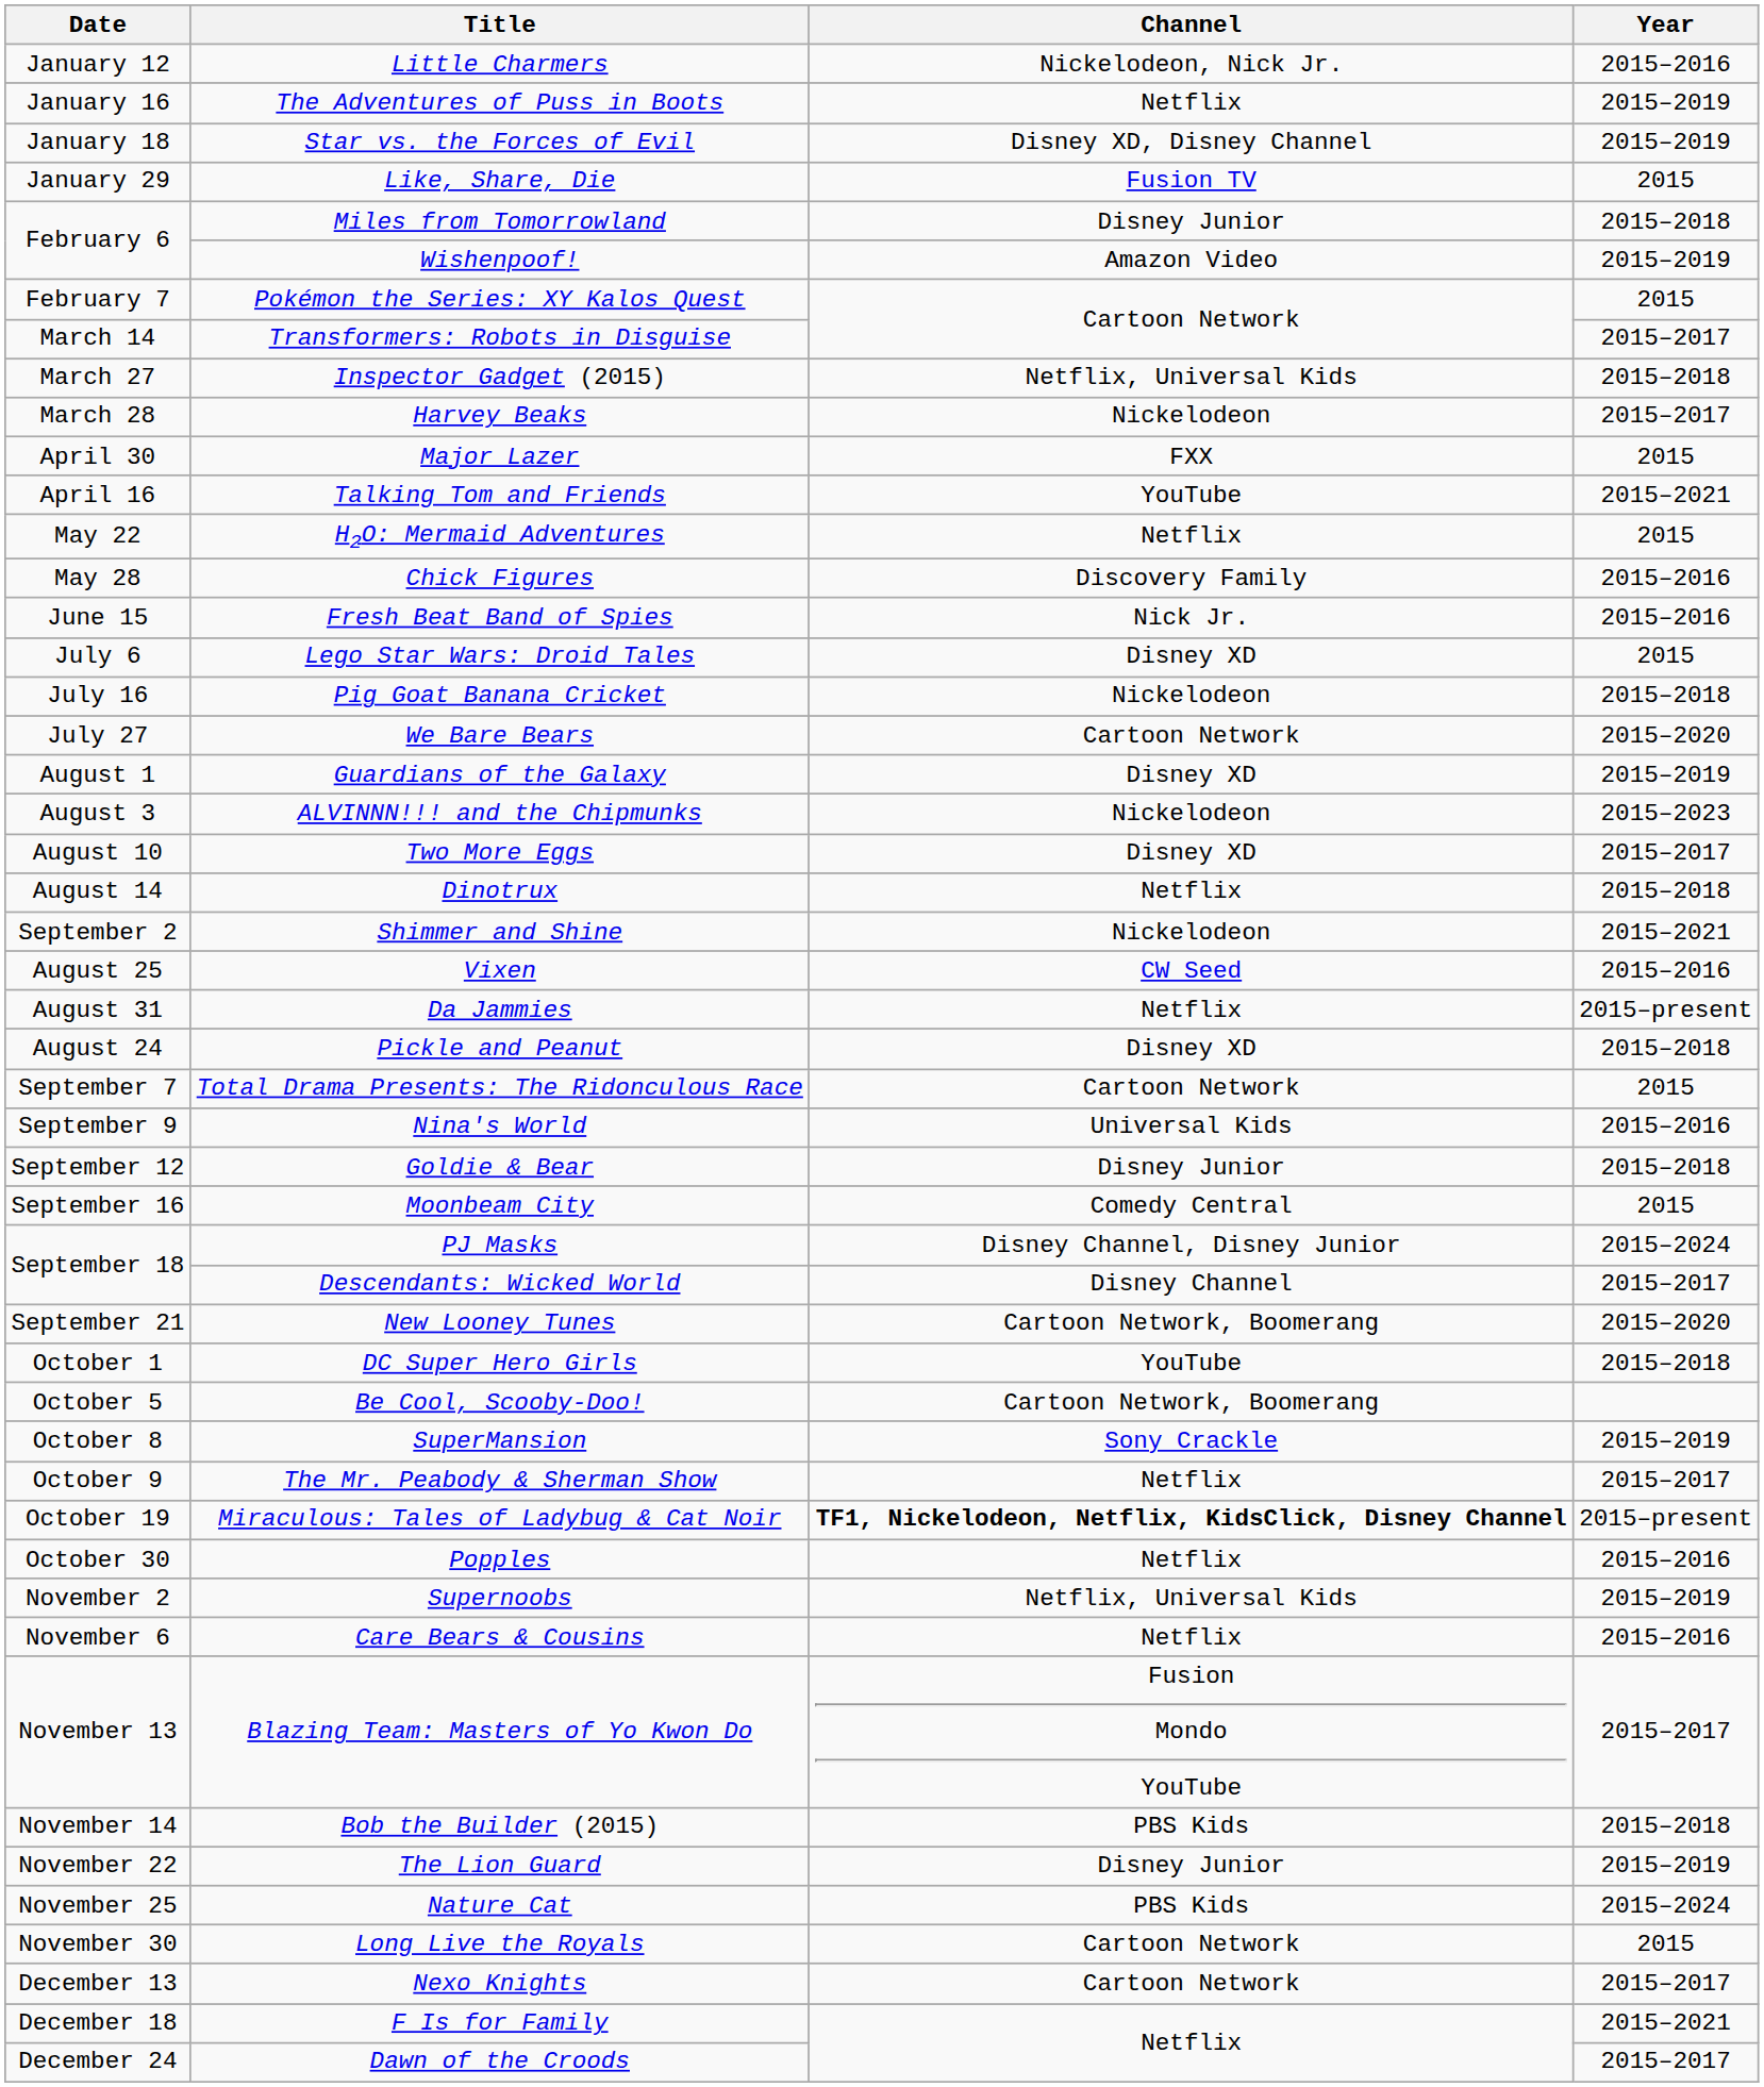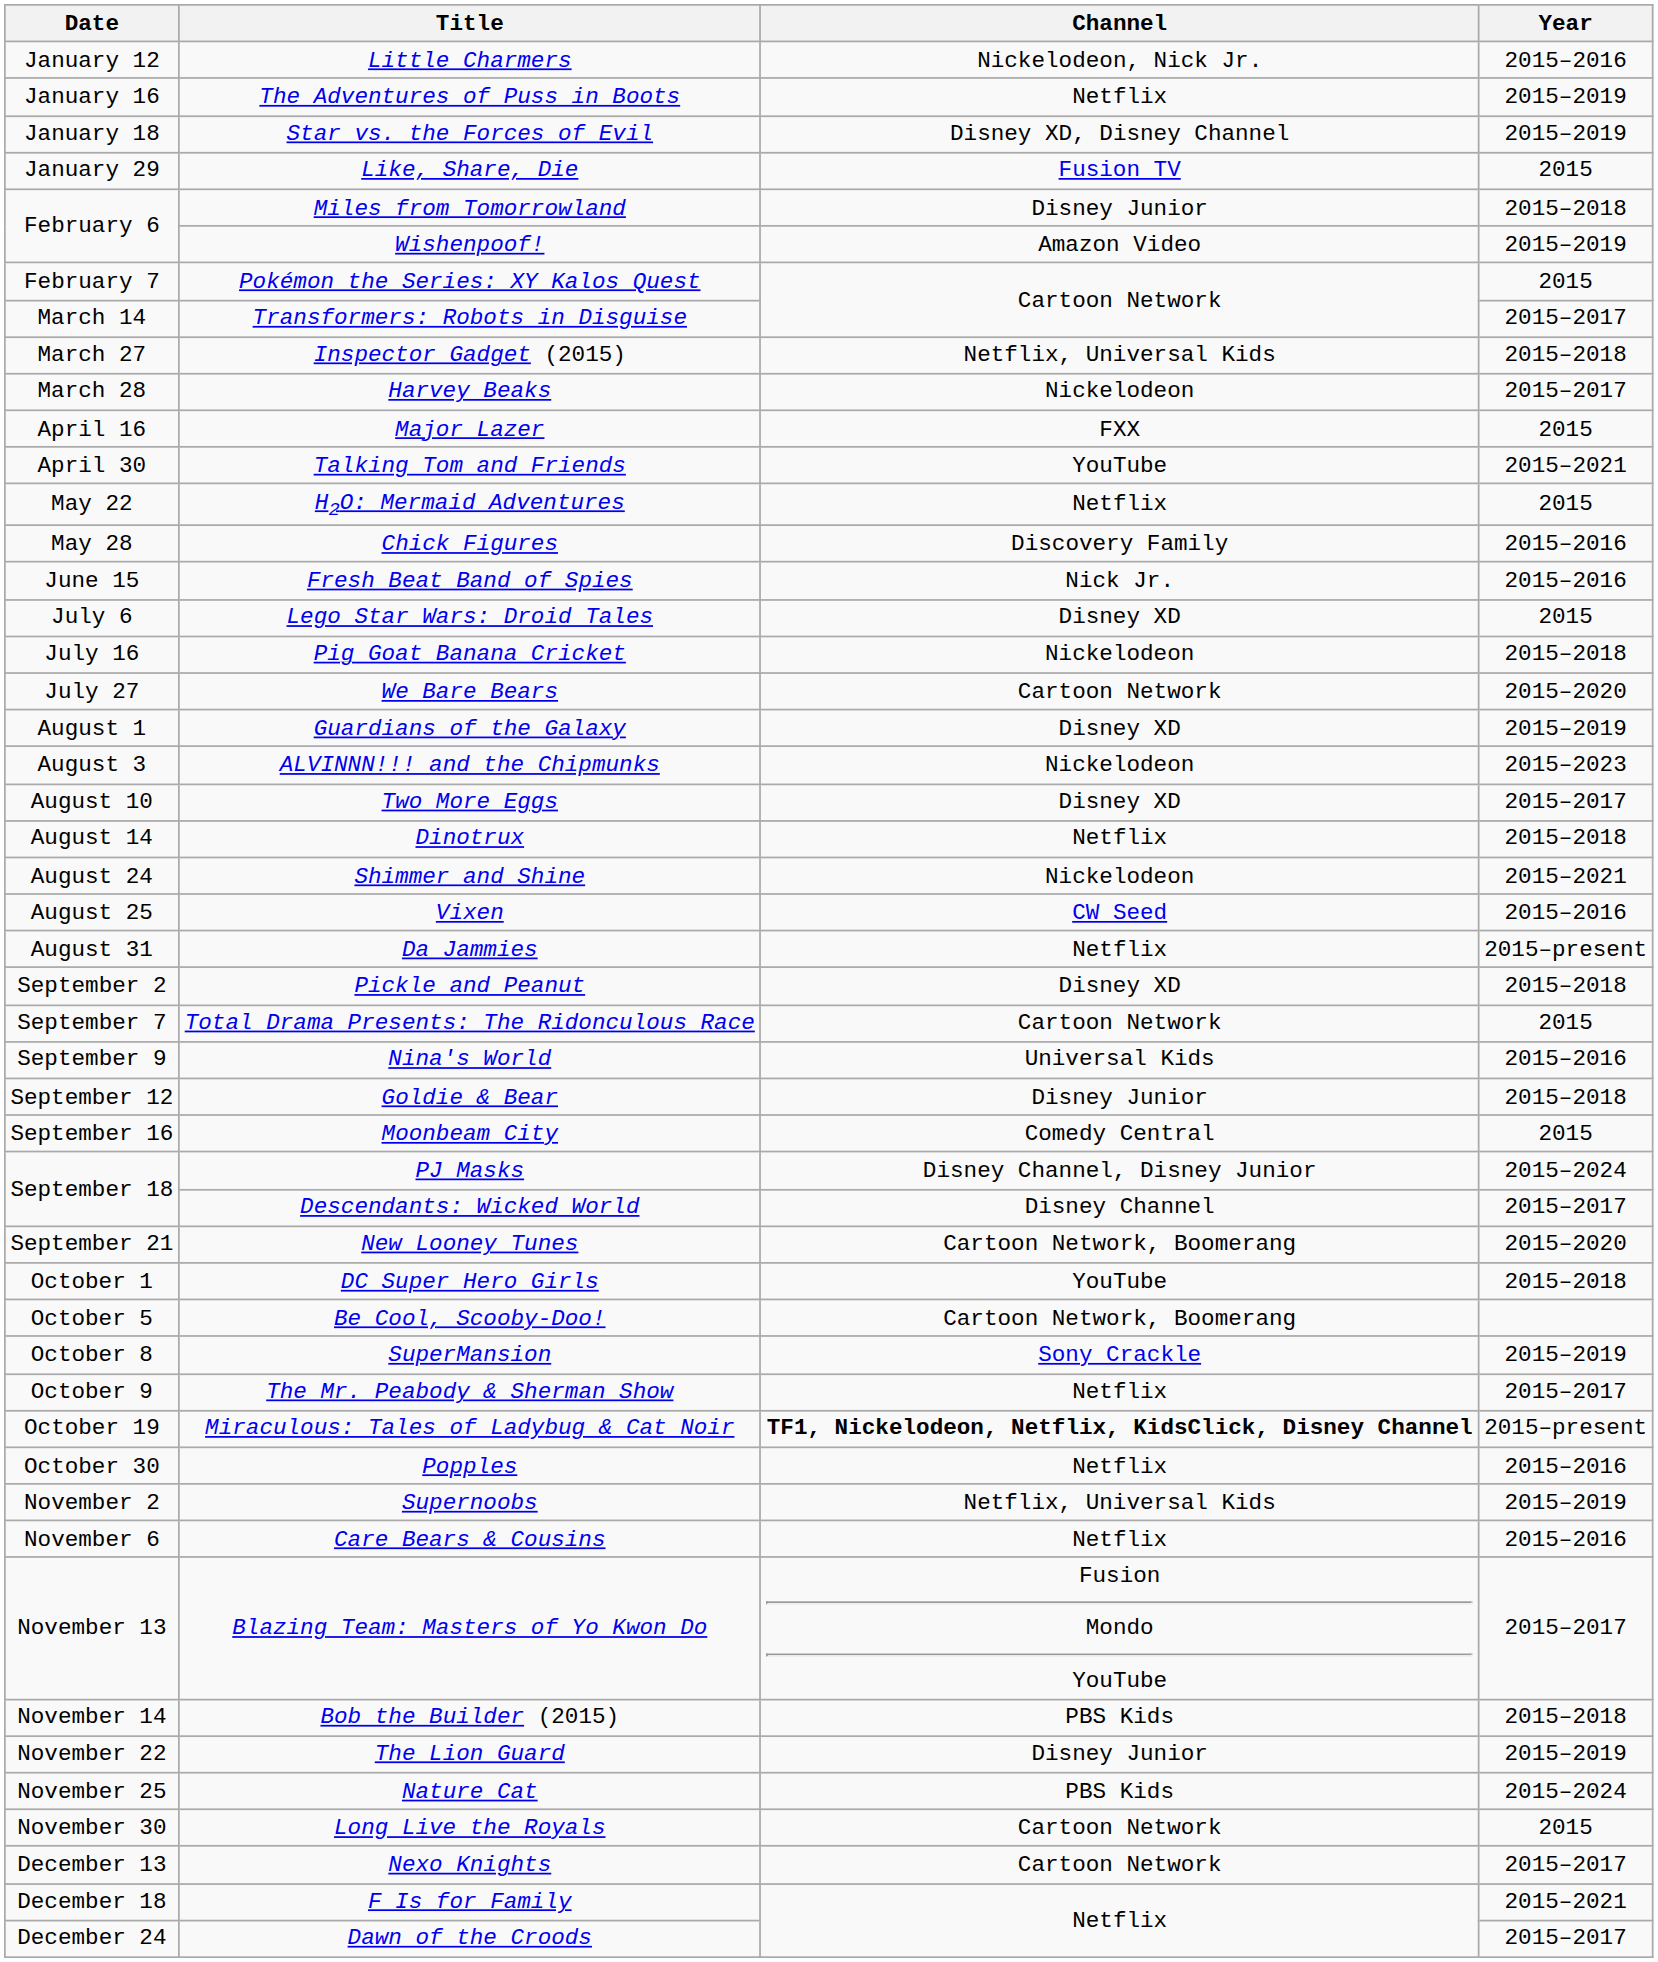Major Lazer | Date: April 30 -> April 16
Talking Tom and Friends | Date: April 16 -> April 30
Shimmer and Shine | Date: September 2 -> August 24
Pickle and Peanut | Date: August 24 -> September 2
